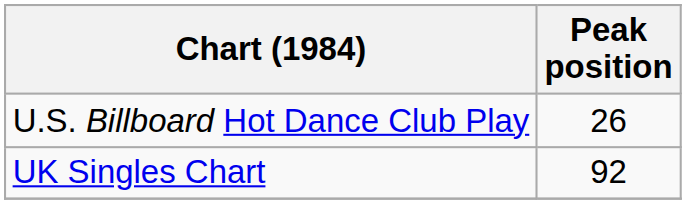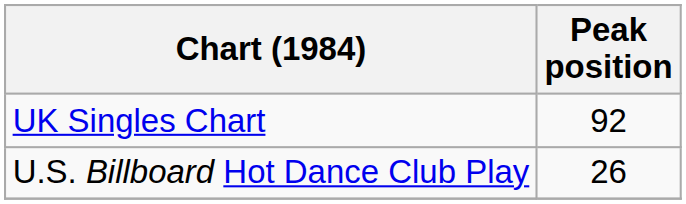rows swapped: UK Singles Chart <-> U.S. Billboard Hot Dance Club Play
